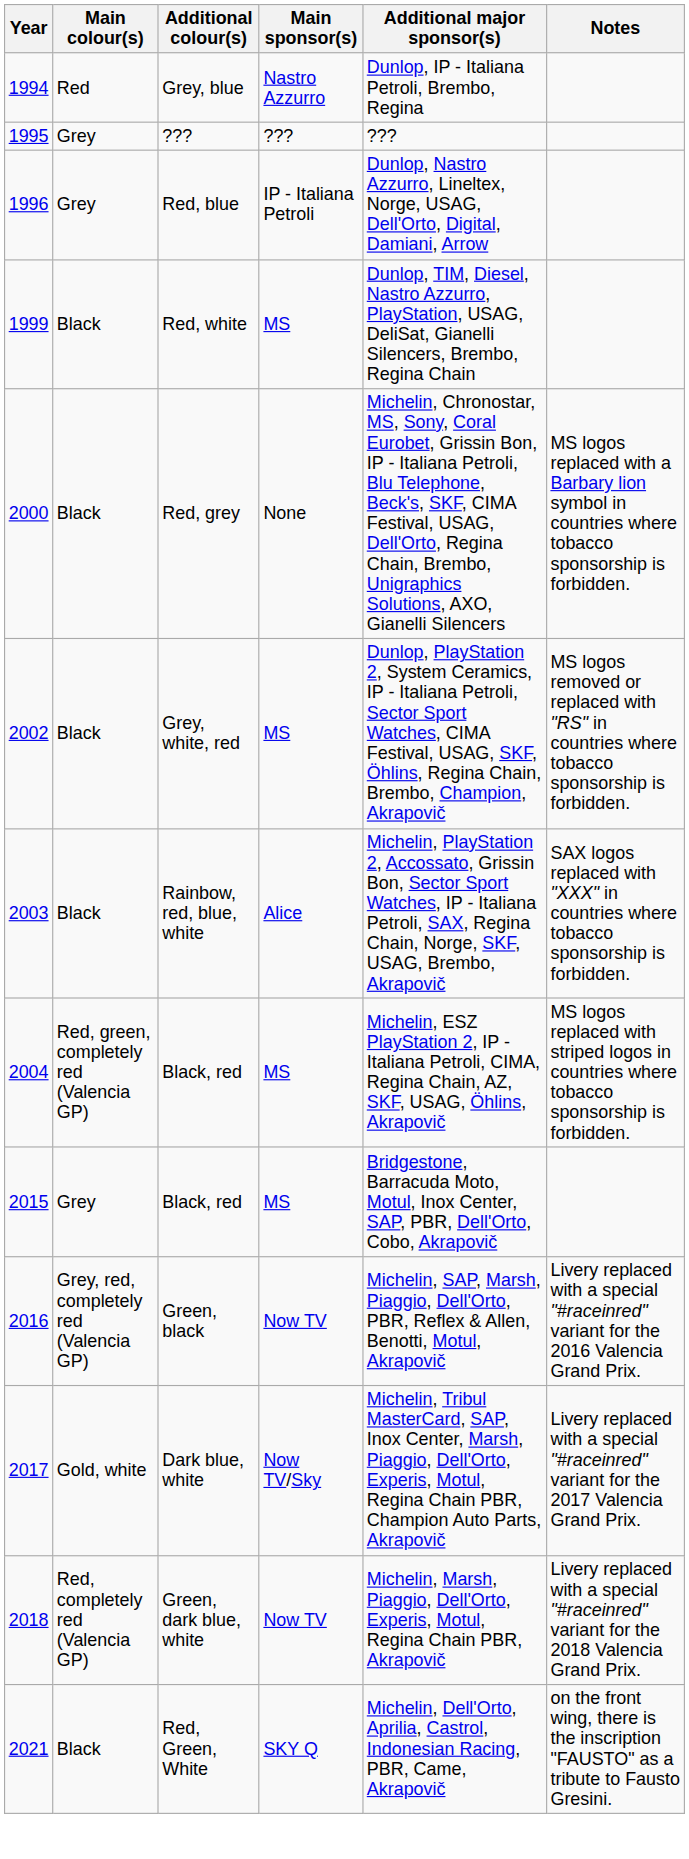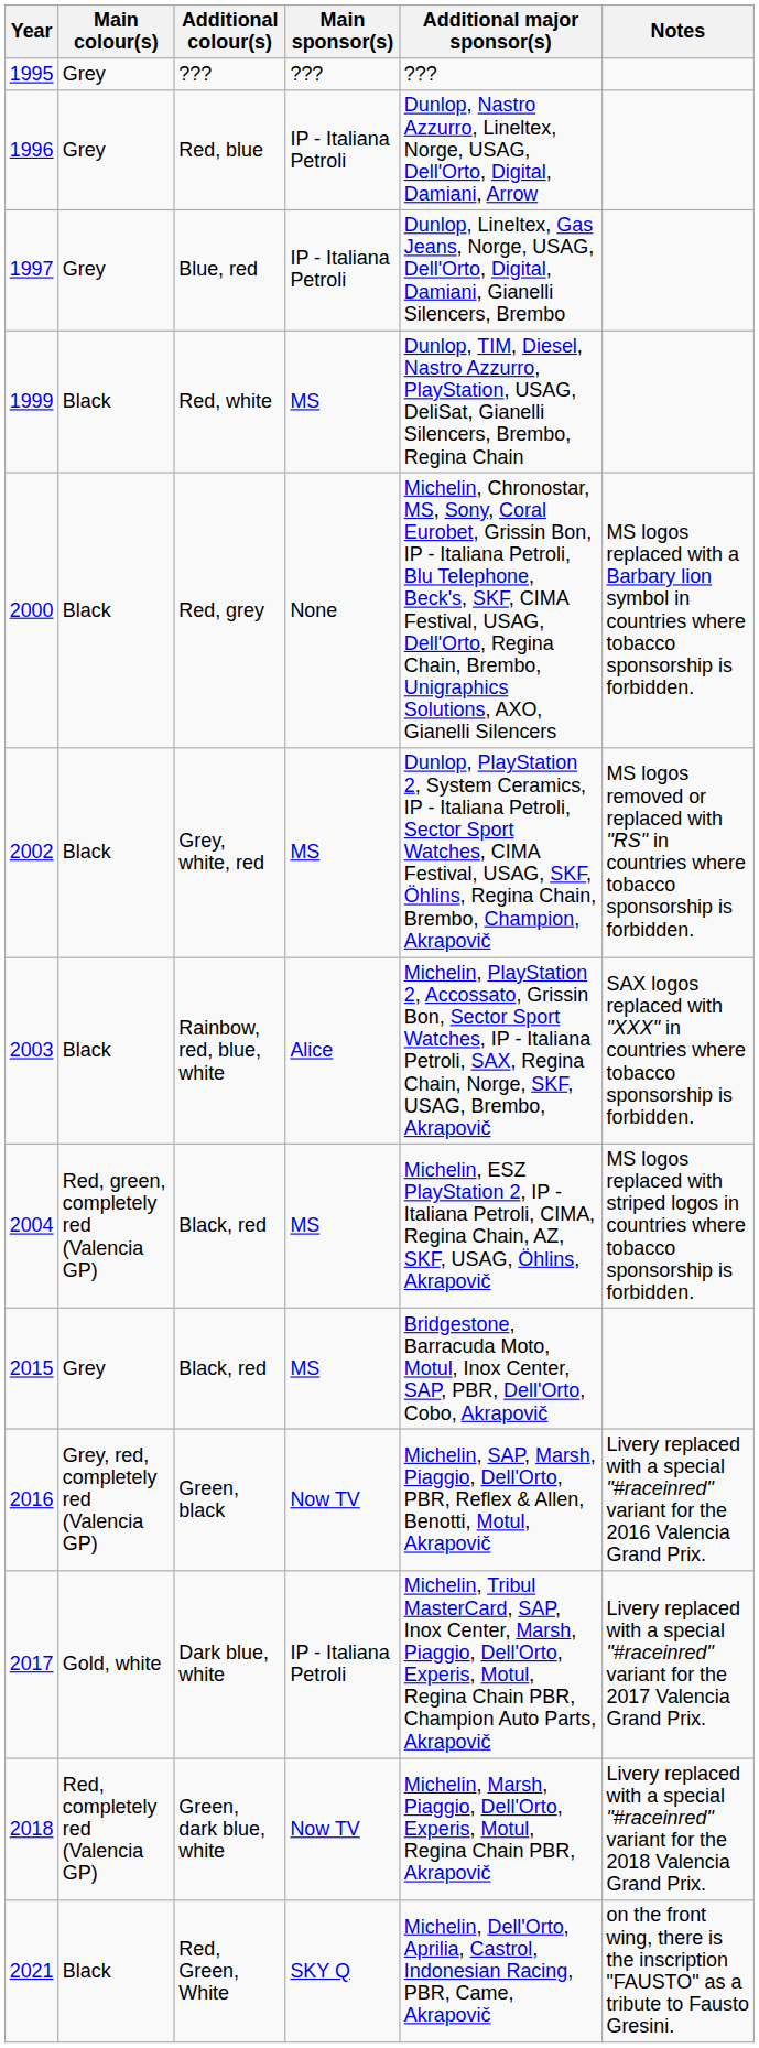- row: 1994 | Red | Grey, blue | Nastro Azzurro | Dunlop, IP - Italiana Petroli, Brembo, Regina
+ row: 1997 | Grey | Blue, red | IP - Italiana Petroli | Dunlop, Lineltex, Gas Jeans, Norge, USAG, Dell'Orto, Digital, Damiani, Gianelli Silencers, Brembo
Dark blue, white | Main sponsor(s): Now TV/Sky -> IP - Italiana Petroli
